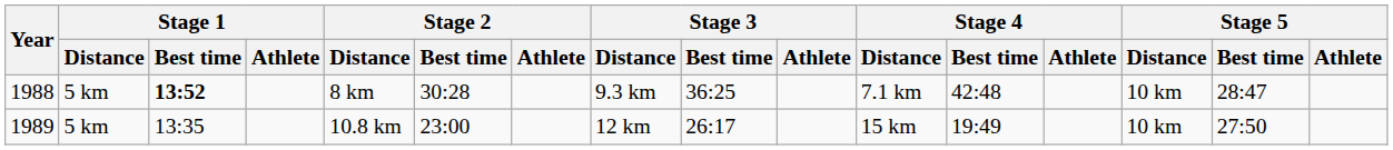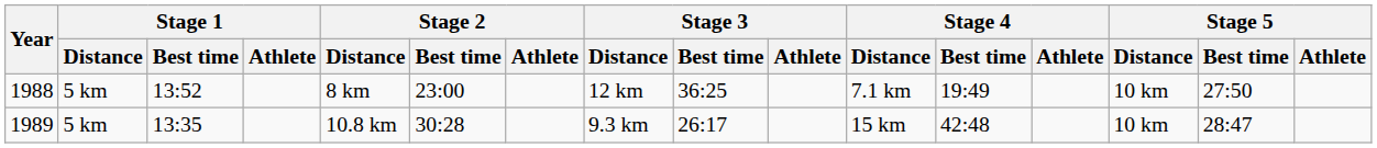1988 | Stage 1 / Best time: bold -> normal
1988 | Stage 2 / Best time: 30:28 -> 23:00
1988 | Stage 3 / Distance: 9.3 km -> 12 km
1988 | Stage 4 / Best time: 42:48 -> 19:49
1988 | Stage 5 / Best time: 28:47 -> 27:50
1989 | Stage 2 / Best time: 23:00 -> 30:28
1989 | Stage 3 / Distance: 12 km -> 9.3 km
1989 | Stage 4 / Best time: 19:49 -> 42:48
1989 | Stage 5 / Best time: 27:50 -> 28:47
